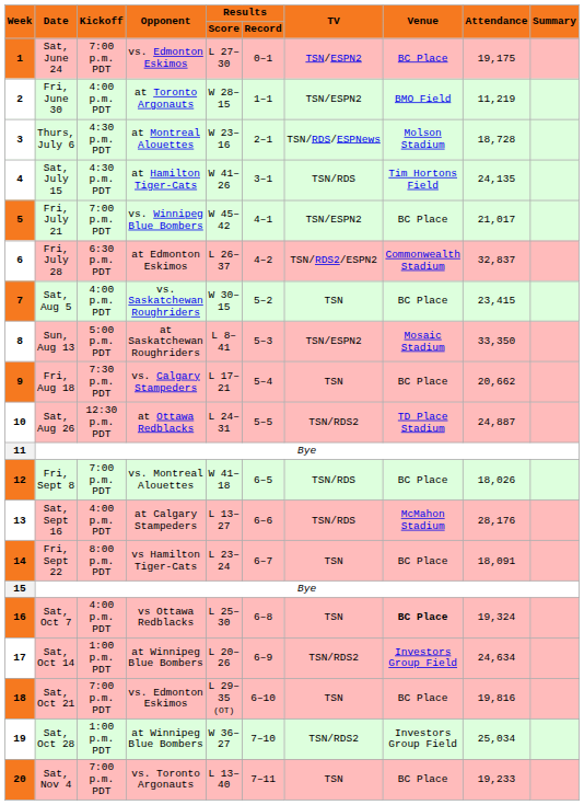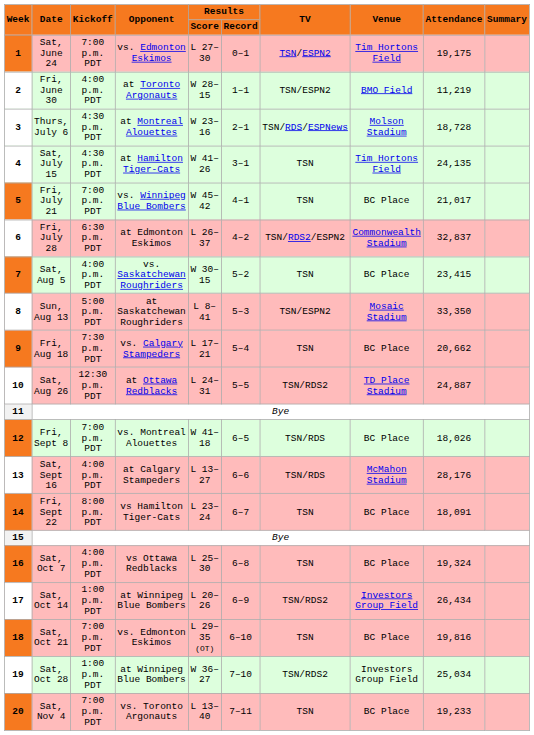1 | Venue: BC Place -> Tim Hortons Field
4 | TV: TSN/RDS -> TSN
5 | TV: TSN/ESPN2 -> TSN
16 | Venue: bold -> normal
17 | Attendance: 24,634 -> 26,434
